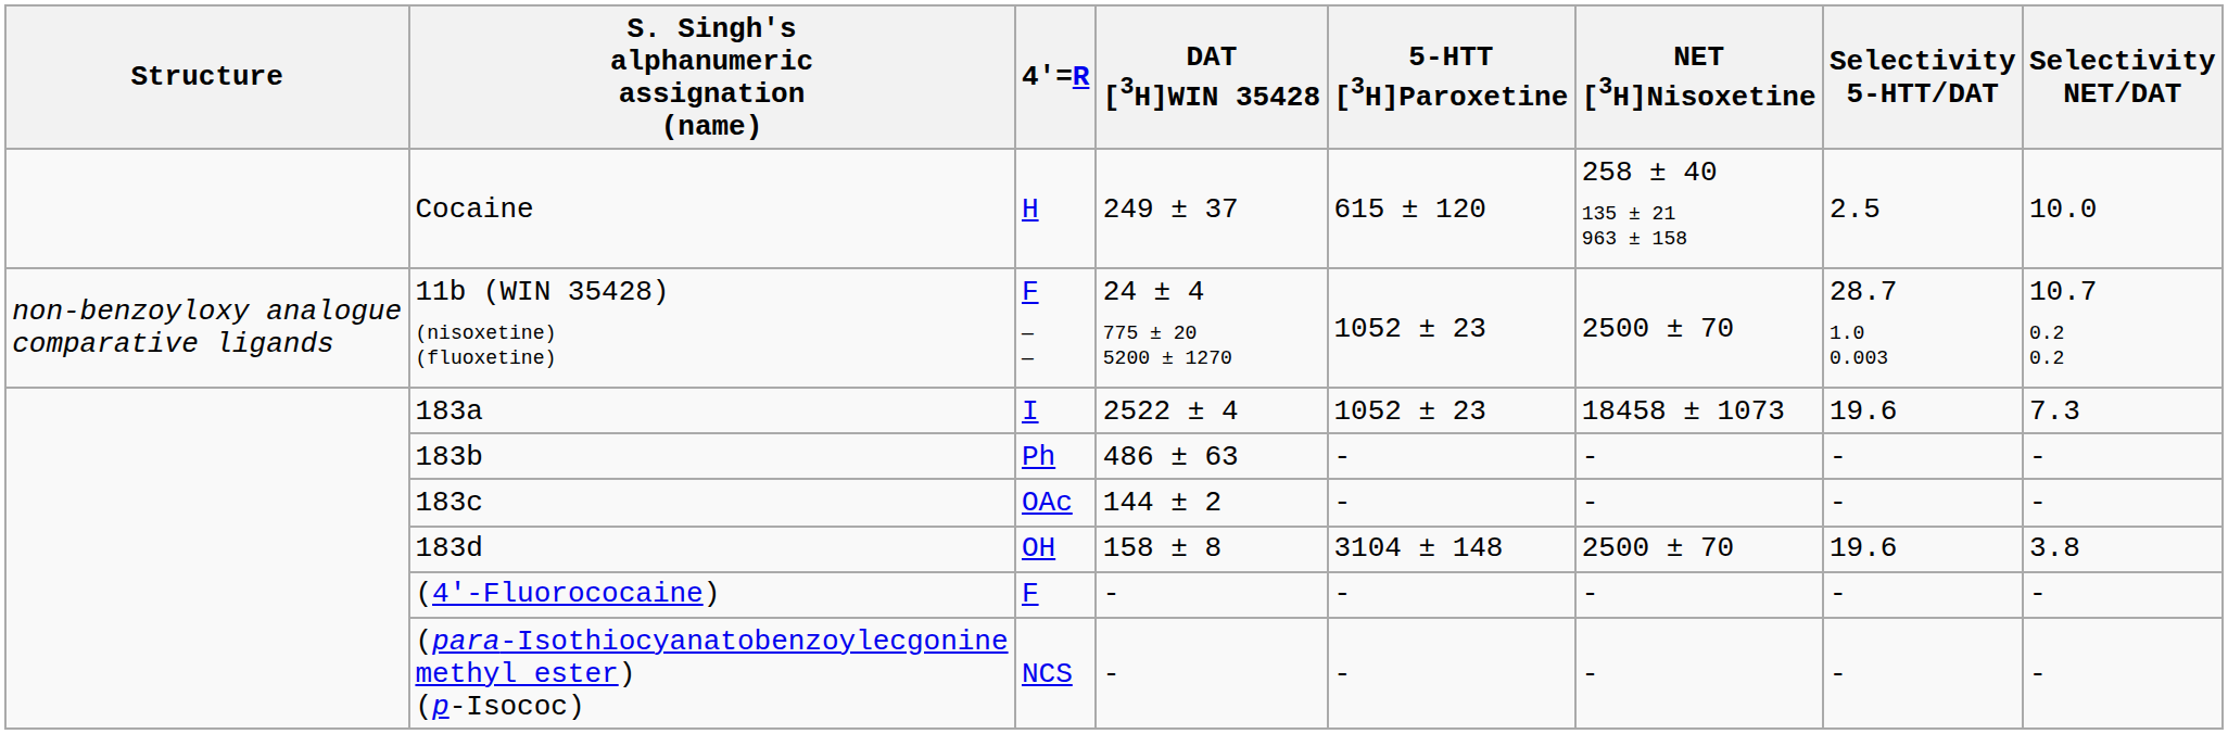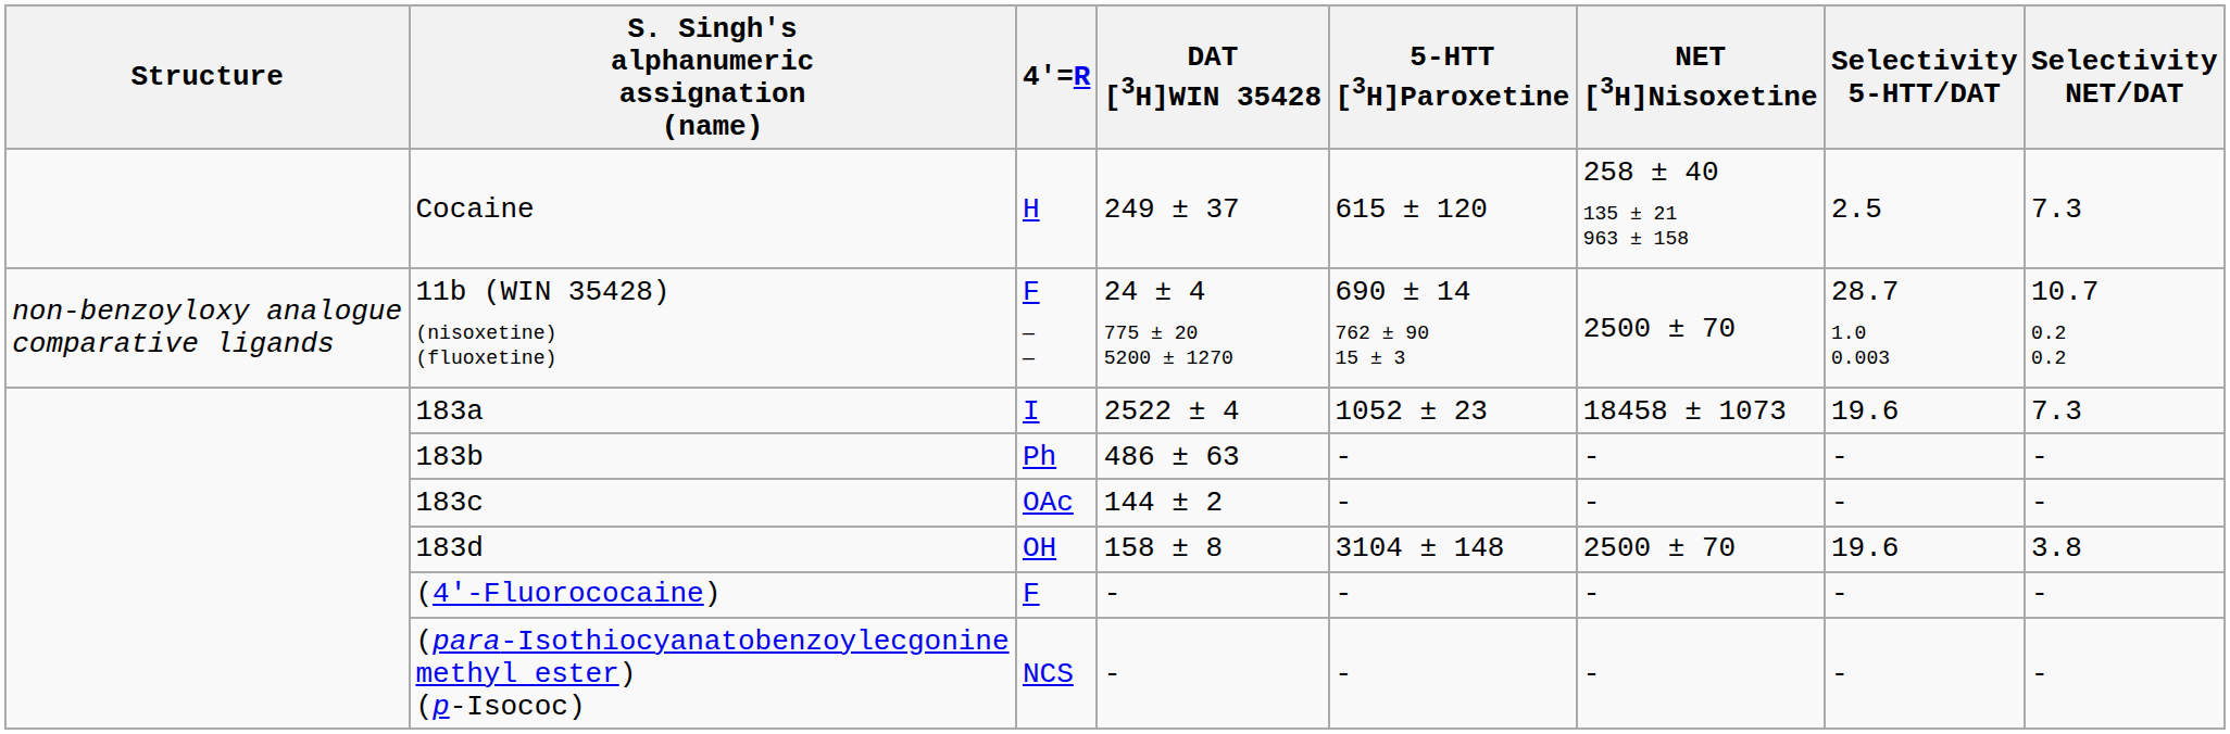Cocaine | Selectivity NET/DAT: 10.0 -> 7.3
11b (WIN 35428) (nisoxetine) (fluoxetine) | 5-HTT [3H]Paroxetine: 1052 ± 23 -> 690 ± 14 762 ± 90 15 ± 3
